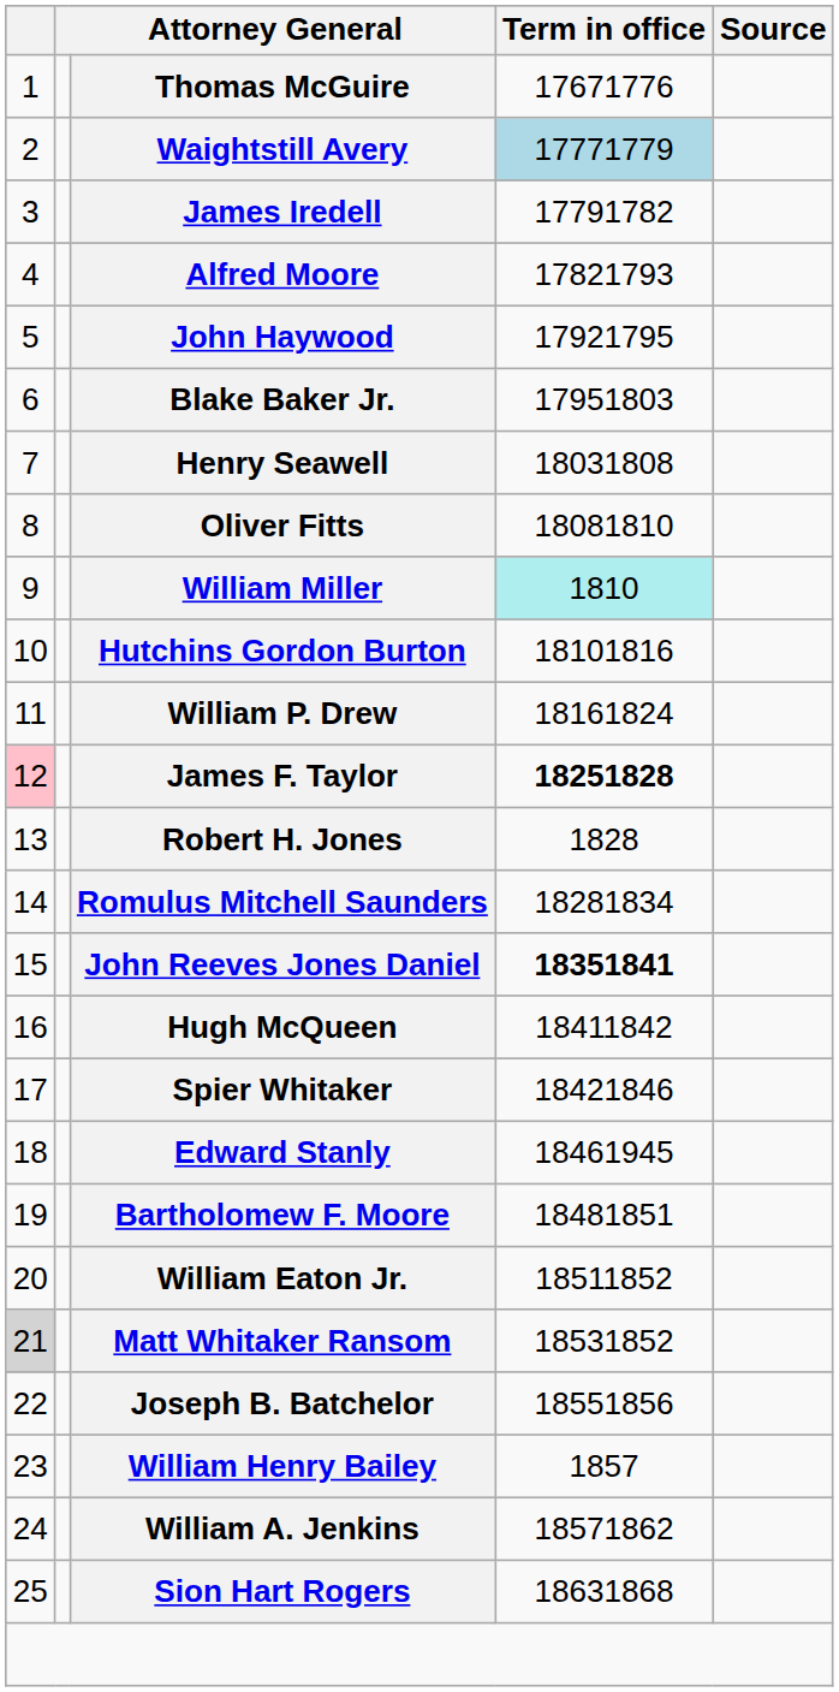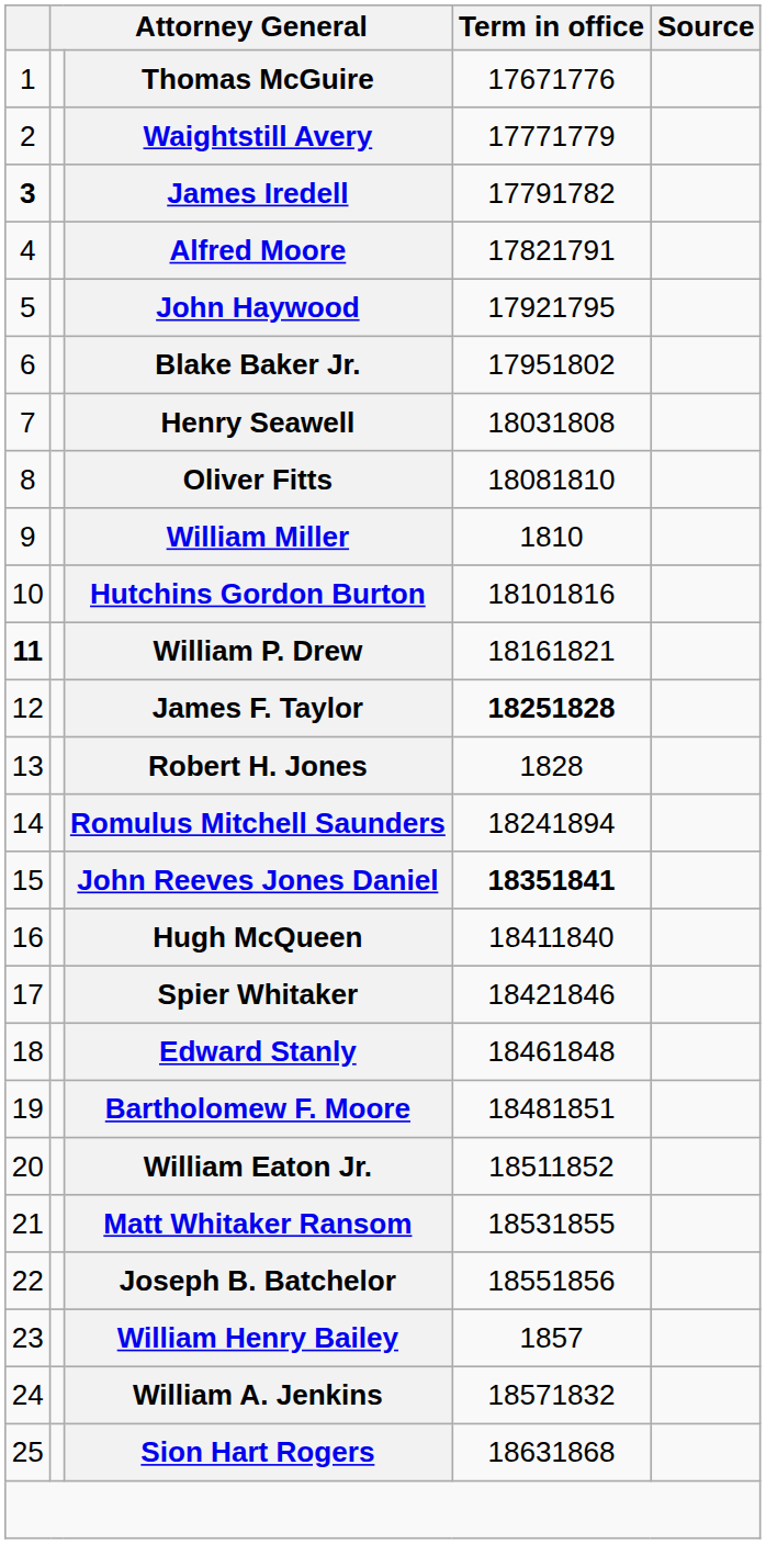Waightstill Avery | Term in office: lightblue background -> no background
James Iredell | column 1: normal -> bold
Alfred Moore | Term in office: 17821793 -> 17821791
Blake Baker Jr. | Term in office: 17951803 -> 17951802
William Miller | Term in office: paleturquoise background -> no background
William P. Drew | column 1: normal -> bold
William P. Drew | Term in office: 18161824 -> 18161821
James F. Taylor | column 1: pink background -> no background
Romulus Mitchell Saunders | Term in office: 18281834 -> 18241894
Hugh McQueen | Term in office: 18411842 -> 18411840
Edward Stanly | Term in office: 18461945 -> 18461848
Matt Whitaker Ransom | column 1: lightgrey background -> no background
Matt Whitaker Ransom | Term in office: 18531852 -> 18531855
William A. Jenkins | Term in office: 18571862 -> 18571832
